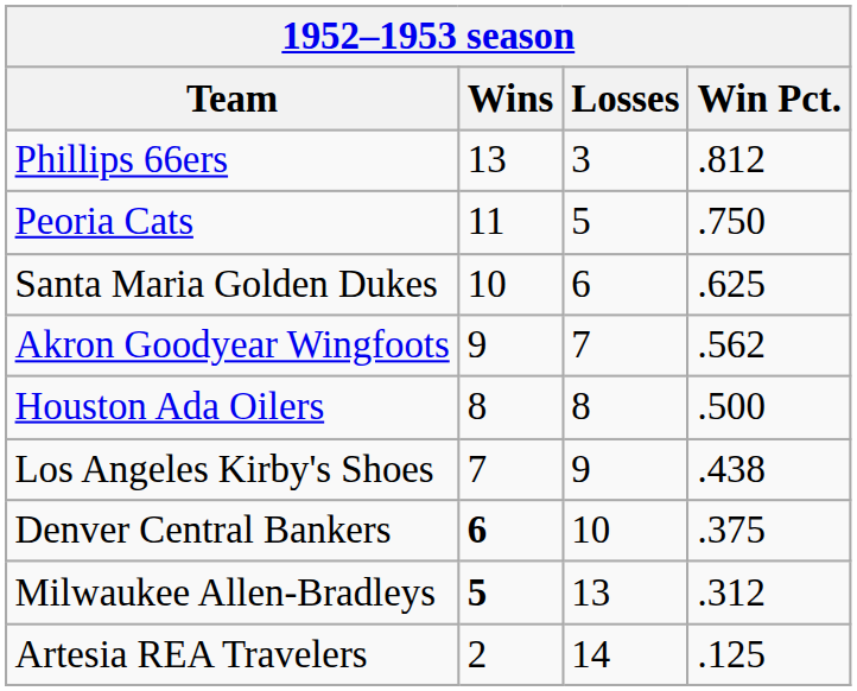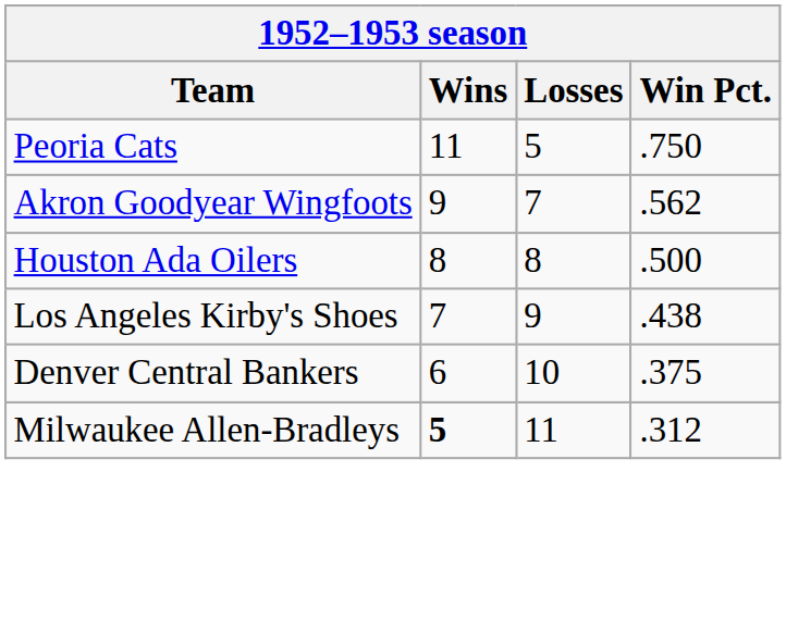- row: Phillips 66ers | 13 | 3 | .812
- row: Santa Maria Golden Dukes | 10 | 6 | .625
Denver Central Bankers | Wins: bold -> normal
Milwaukee Allen-Bradleys | Losses: 13 -> 11
- row: Artesia REA Travelers | 2 | 14 | .125
